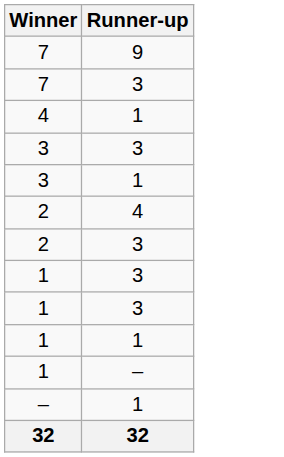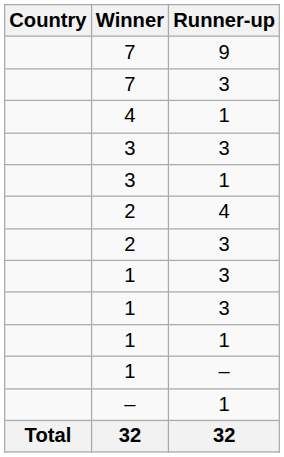+ column: Country | Total
